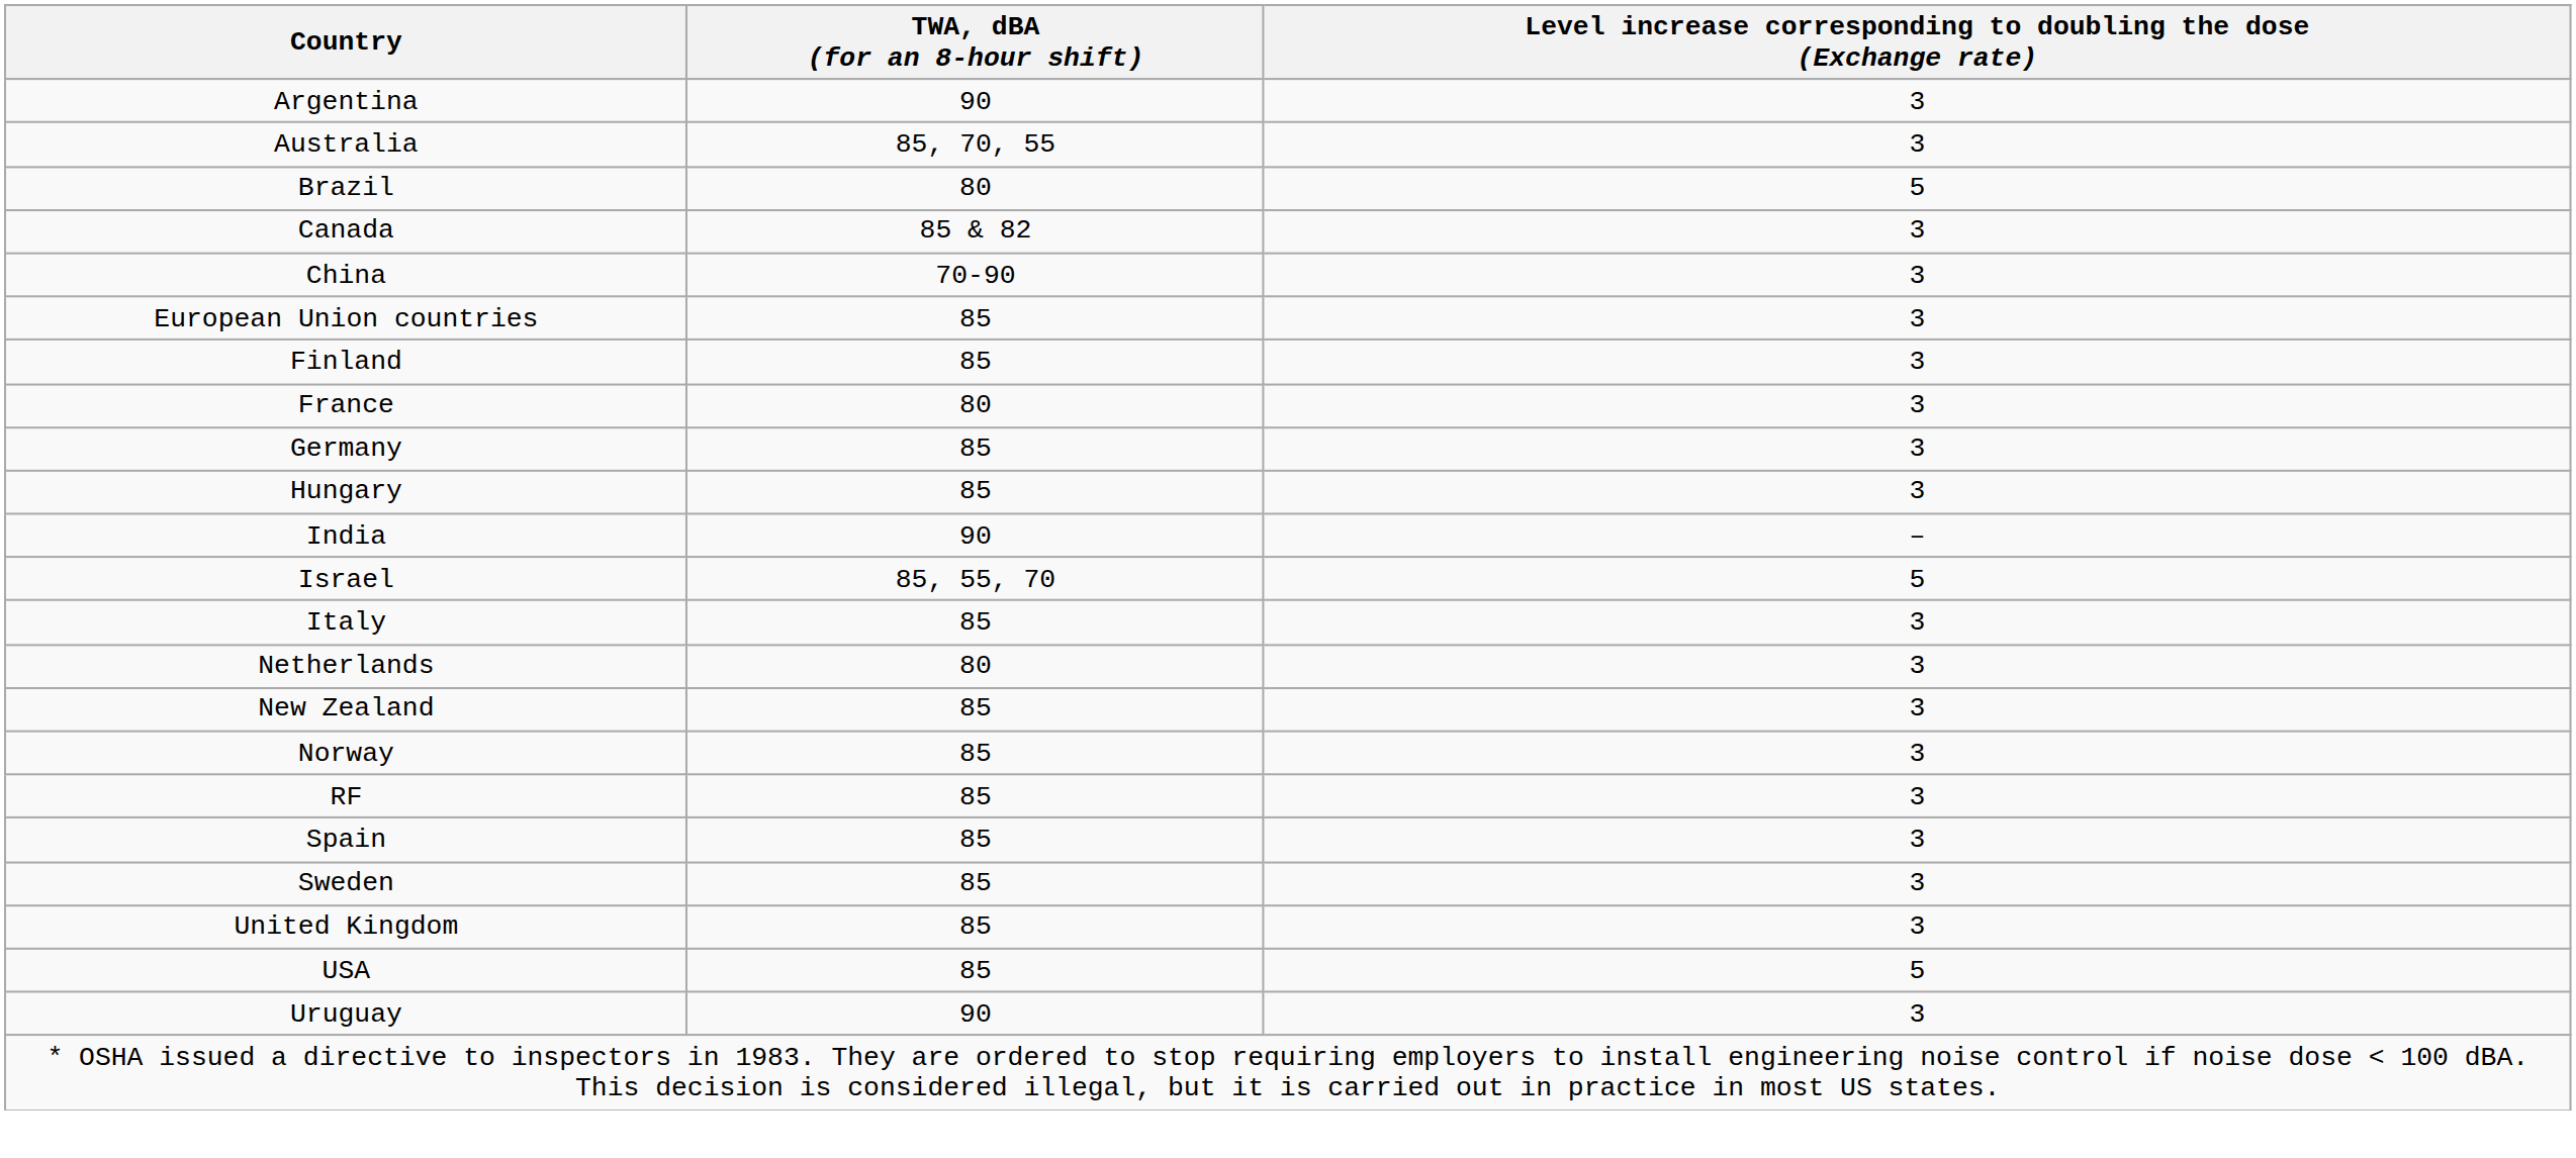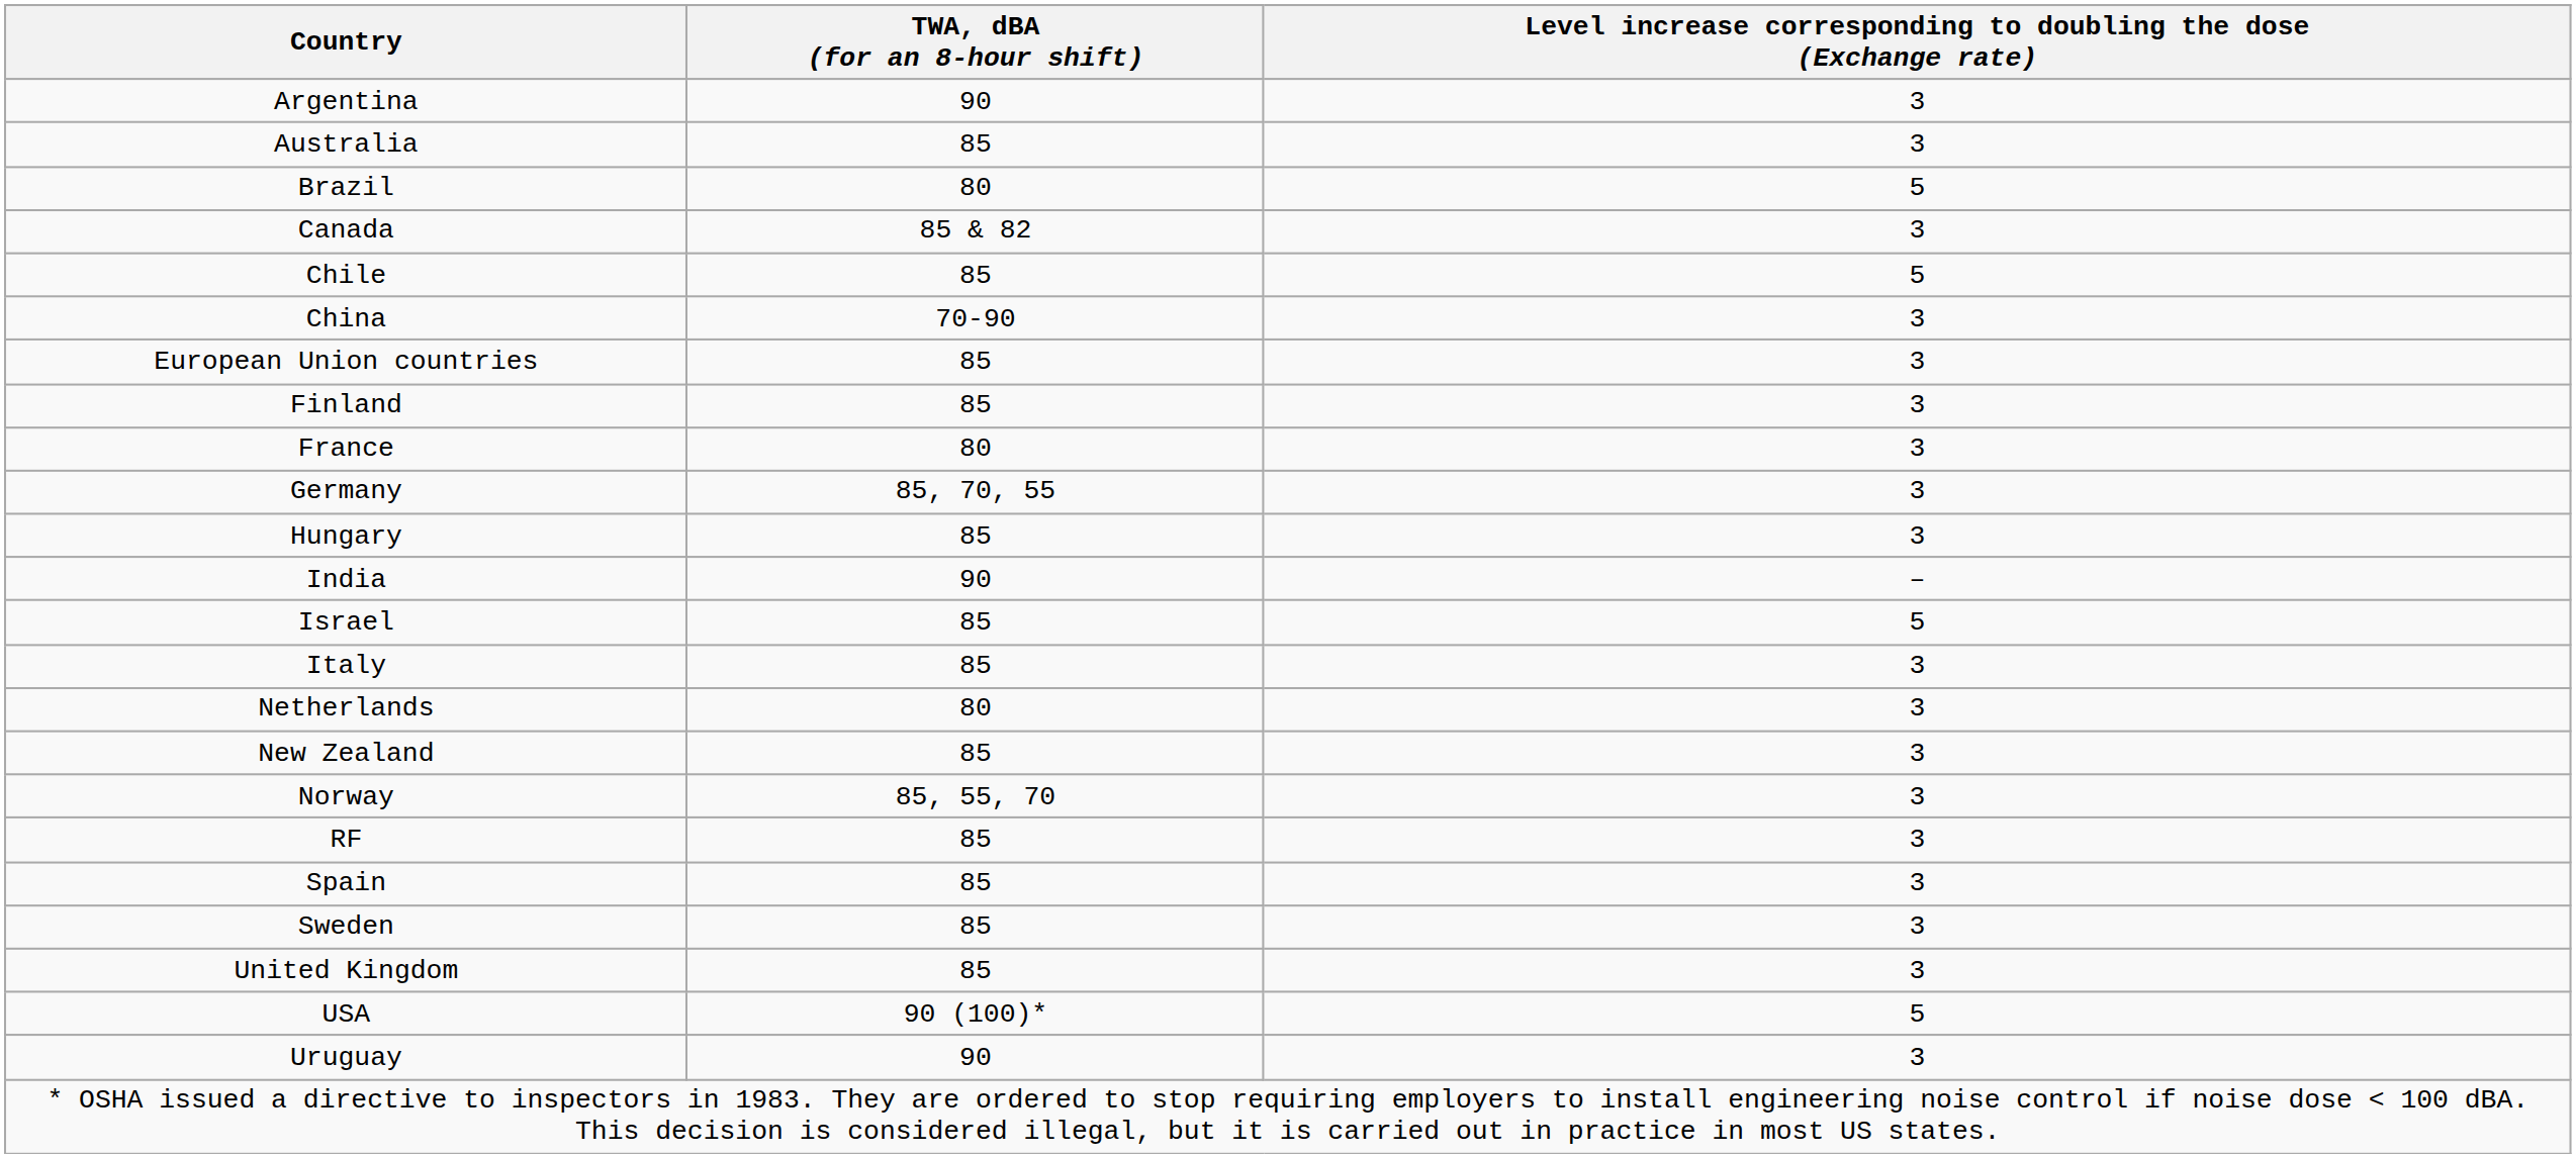Australia | TWA, dBA (for an 8-hour shift): 85, 70, 55 -> 85
+ row: Chile | 85 | 5
Germany | TWA, dBA (for an 8-hour shift): 85 -> 85, 70, 55
Israel | TWA, dBA (for an 8-hour shift): 85, 55, 70 -> 85
Norway | TWA, dBA (for an 8-hour shift): 85 -> 85, 55, 70
USA | TWA, dBA (for an 8-hour shift): 85 -> 90 (100)*
